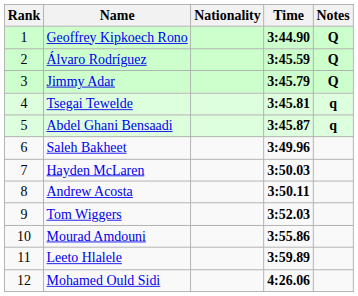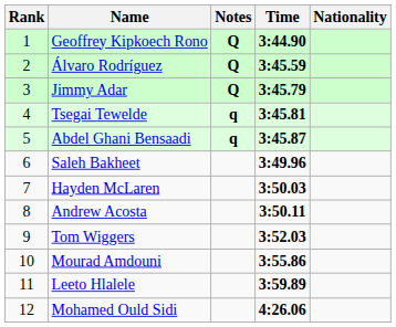columns swapped: Nationality <-> Notes
